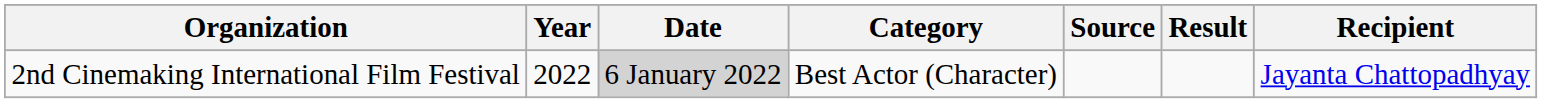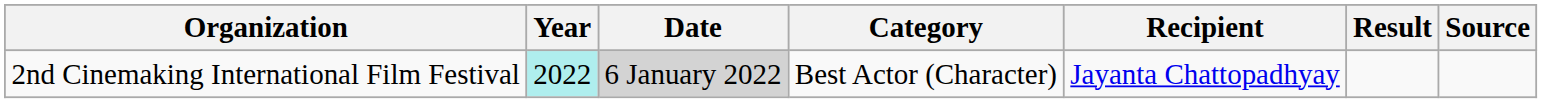columns swapped: Recipient <-> Source
2nd Cinemaking International Film Festival | Year: no background -> paleturquoise background
